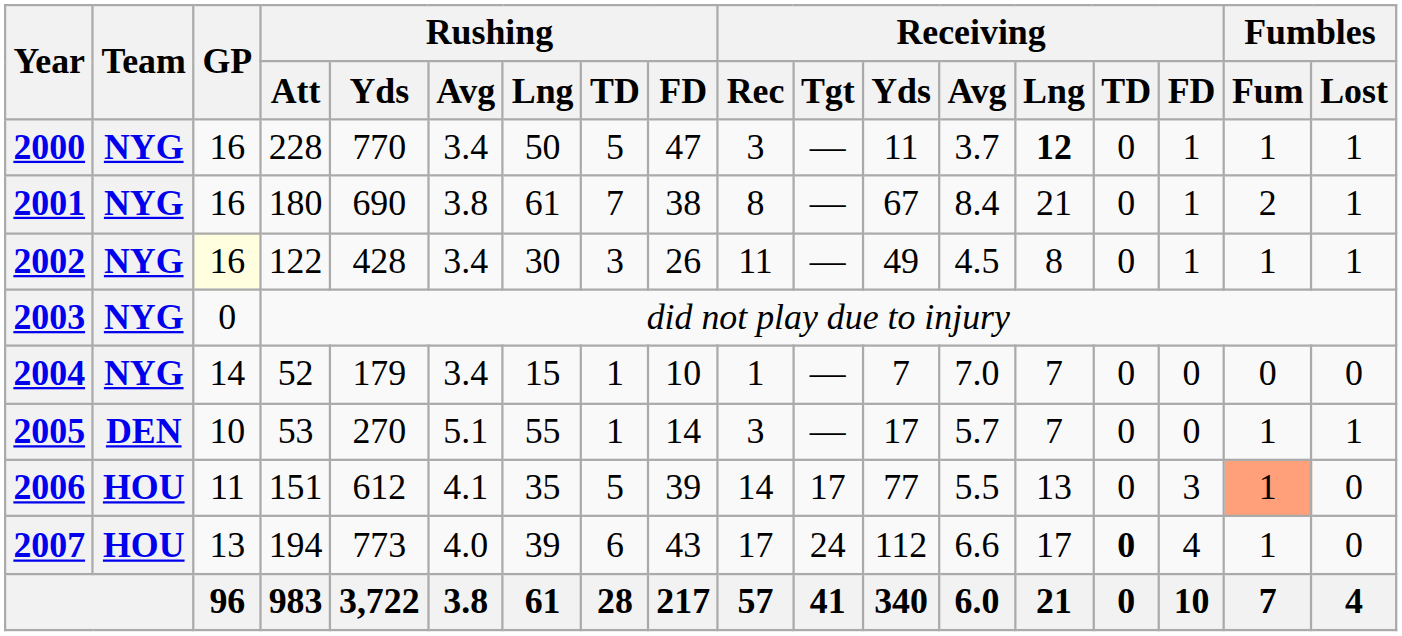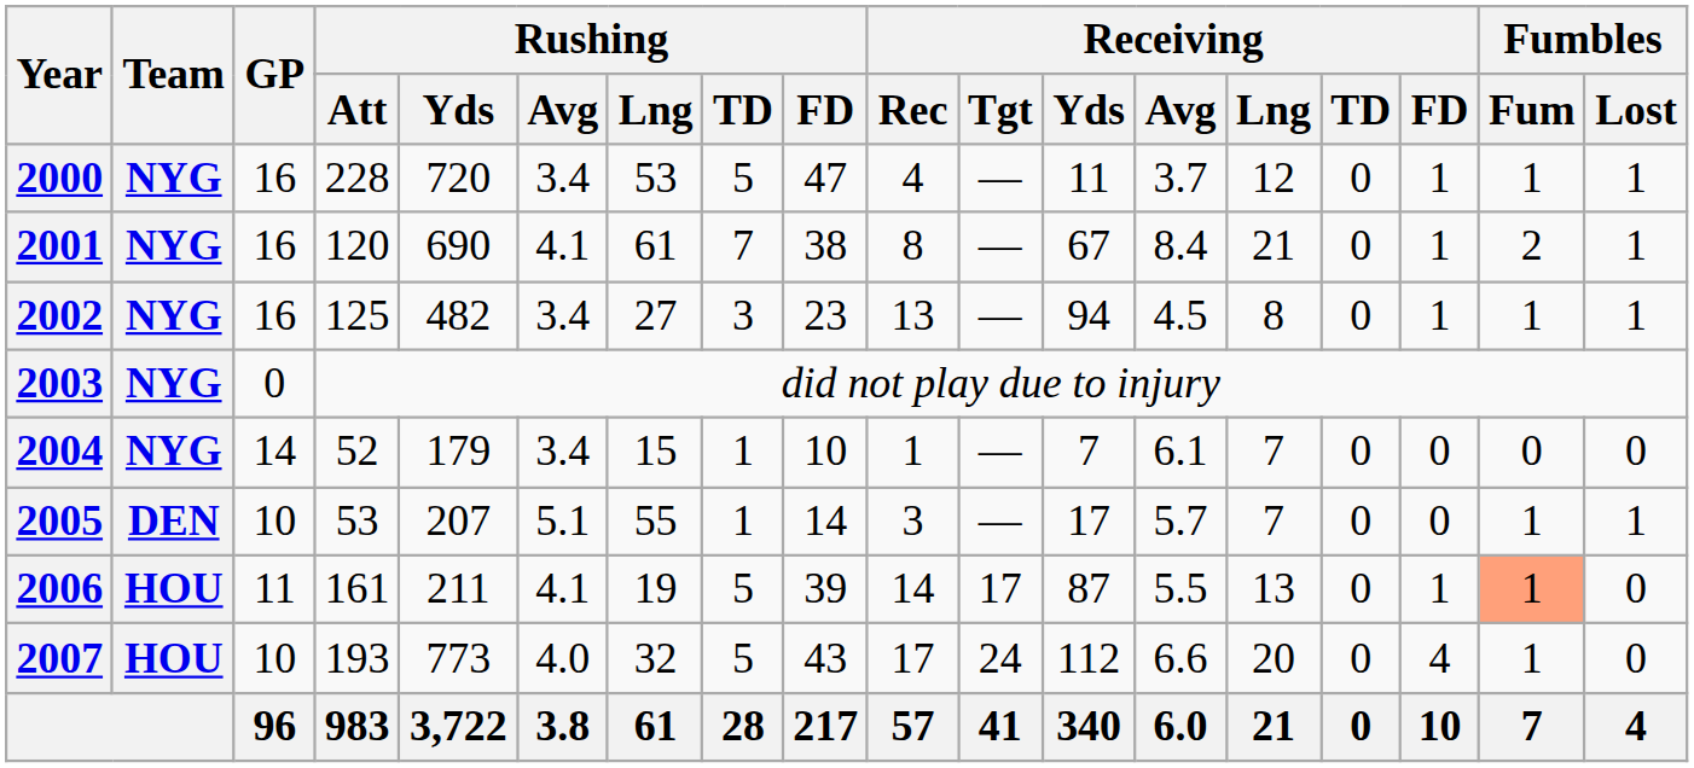2000 | Rushing / Yds: 770 -> 720
2000 | Rushing / Lng: 50 -> 53
2000 | Receiving / Rec: 3 -> 4
2000 | Receiving / Lng: bold -> normal
2001 | Rushing / Att: 180 -> 120
2001 | Rushing / Avg: 3.8 -> 4.1
2002 | GP: lightyellow background -> no background
2002 | Rushing / Att: 122 -> 125
2002 | Rushing / Yds: 428 -> 482
2002 | Rushing / Lng: 30 -> 27
2002 | Rushing / FD: 26 -> 23
2002 | Receiving / Rec: 11 -> 13
2002 | Receiving / Yds: 49 -> 94
2004 | Receiving / Avg: 7.0 -> 6.1
2005 | Rushing / Yds: 270 -> 207
2006 | Rushing / Att: 151 -> 161
2006 | Rushing / Yds: 612 -> 211
2006 | Rushing / Lng: 35 -> 19
2006 | Receiving / Yds: 77 -> 87
2006 | Receiving / FD: 3 -> 1
2007 | GP: 13 -> 10
2007 | Rushing / Att: 194 -> 193
2007 | Rushing / Lng: 39 -> 32
2007 | Rushing / TD: 6 -> 5
2007 | Receiving / Lng: 17 -> 20
2007 | Receiving / TD: bold -> normal
